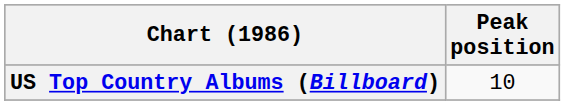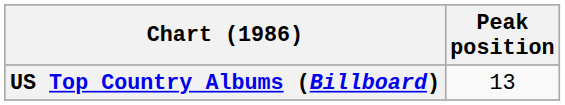US Top Country Albums (Billboard) | Peak position: 10 -> 13
